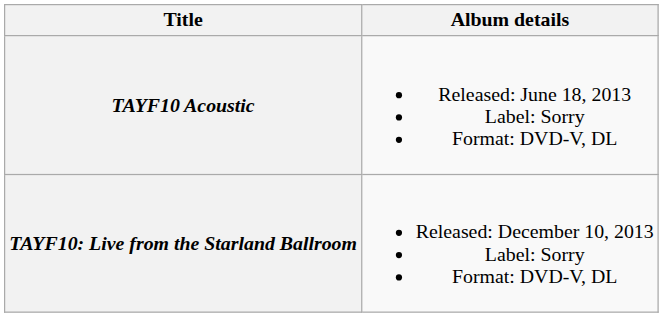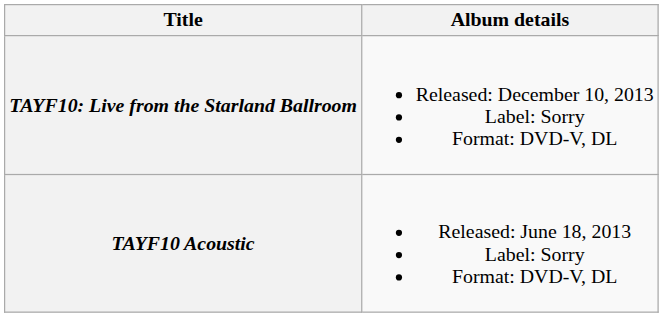rows swapped: TAYF10 Acoustic <-> TAYF10: Live from the Starland Ballroom
